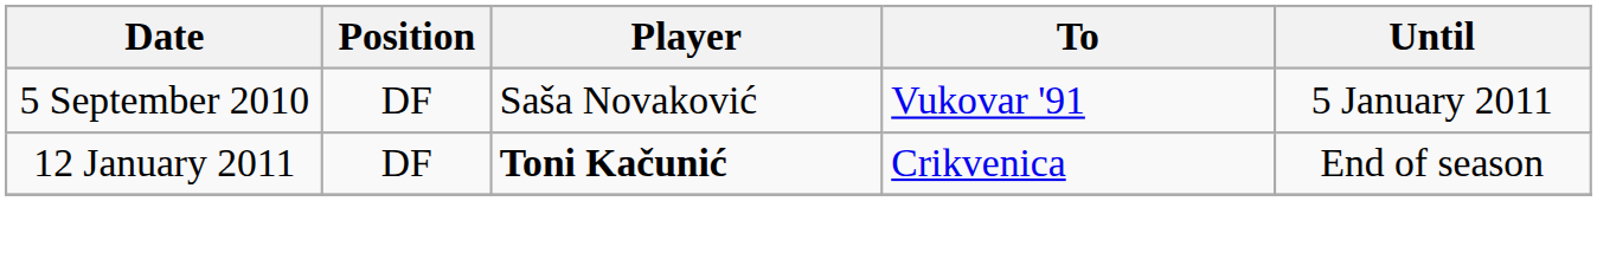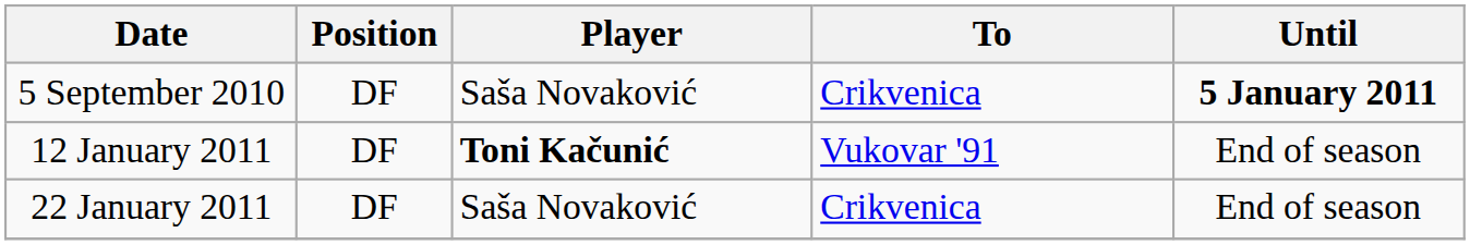5 September 2010 | To: Vukovar '91 -> Crikvenica
5 September 2010 | Until: normal -> bold
12 January 2011 | To: Crikvenica -> Vukovar '91
+ row: 22 January 2011 | DF | Saša Novaković | Crikvenica | End of season
